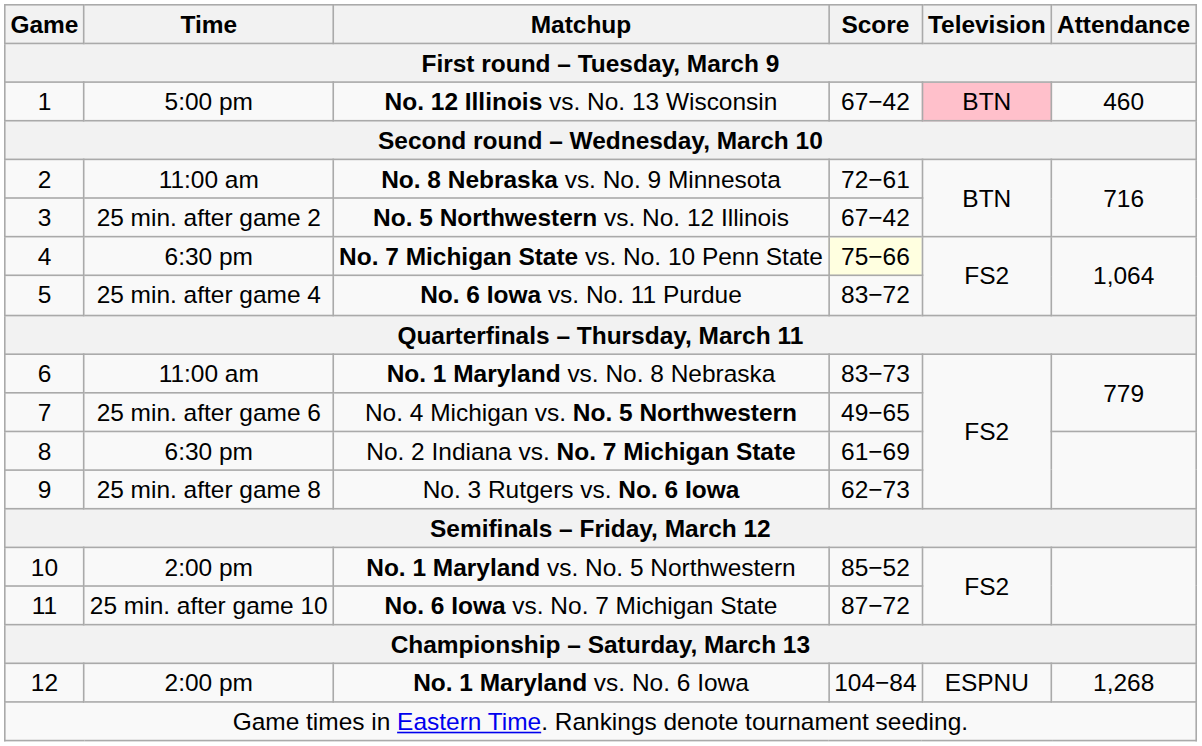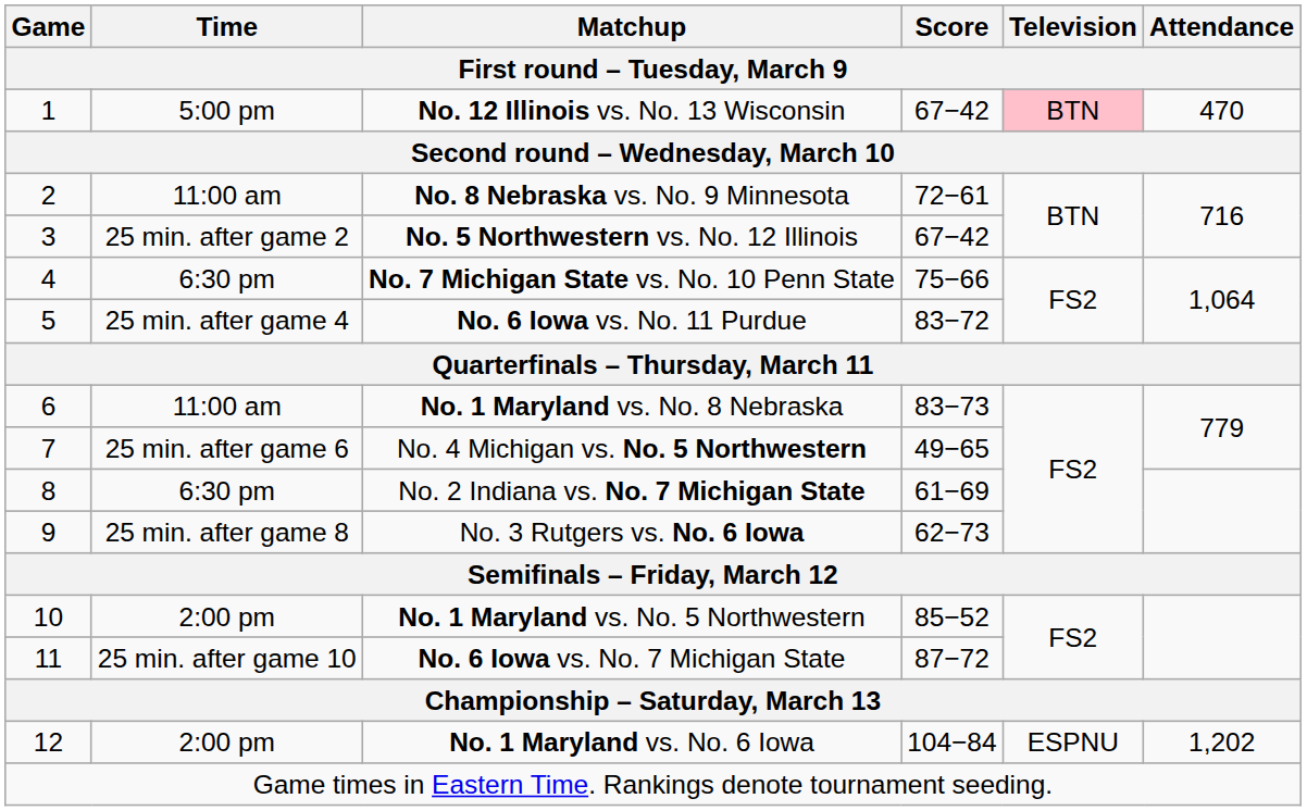No. 12 Illinois vs. No. 13 Wisconsin | Attendance: 460 -> 470
No. 7 Michigan State vs. No. 10 Penn State | Score: lightyellow background -> no background
No. 1 Maryland vs. No. 6 Iowa | Attendance: 1,268 -> 1,202
